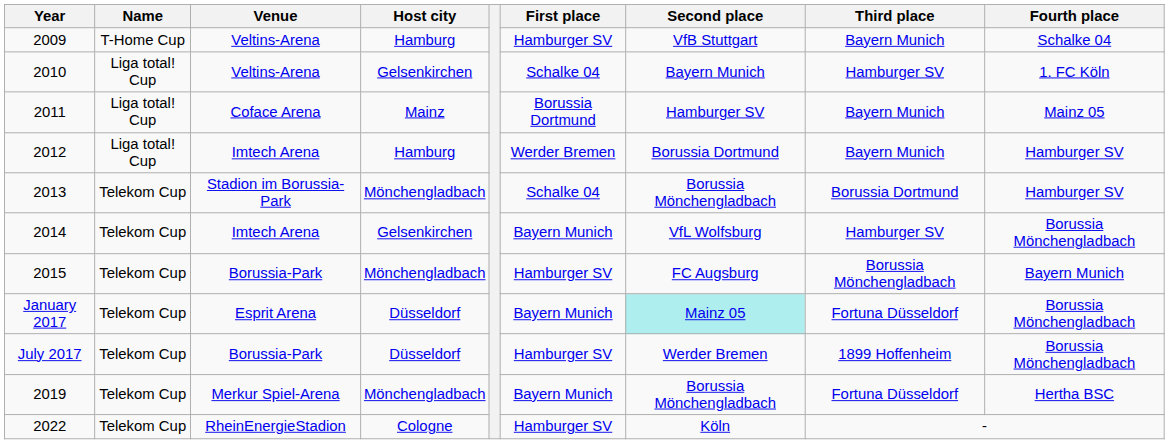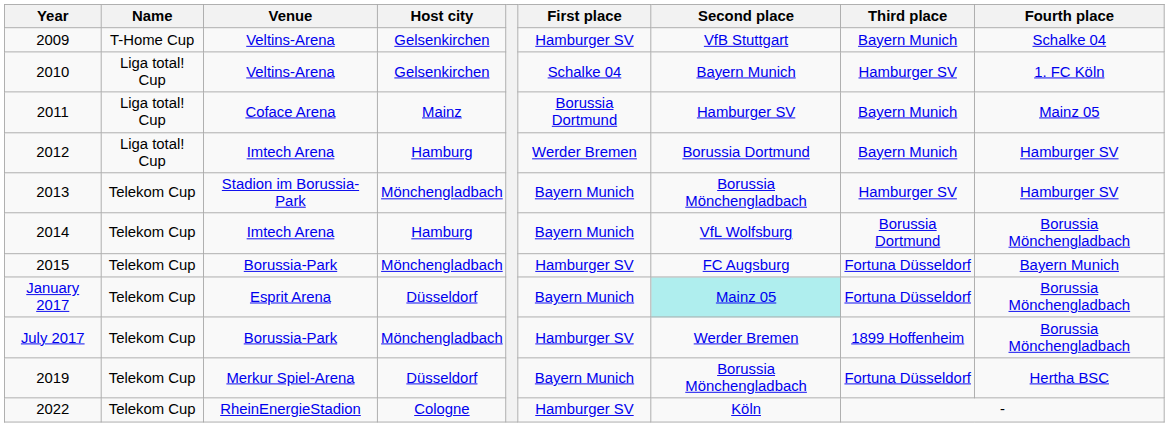2009 | Host city: Hamburg -> Gelsenkirchen
2013 | First place: Schalke 04 -> Bayern Munich
2013 | Third place: Borussia Dortmund -> Hamburger SV
2014 | Host city: Gelsenkirchen -> Hamburg
2014 | Third place: Hamburger SV -> Borussia Dortmund
2015 | Third place: Borussia Mönchengladbach -> Fortuna Düsseldorf
July 2017 | Host city: Düsseldorf -> Mönchengladbach
2019 | Host city: Mönchengladbach -> Düsseldorf
